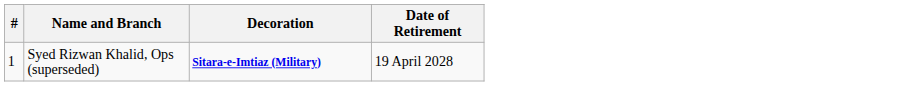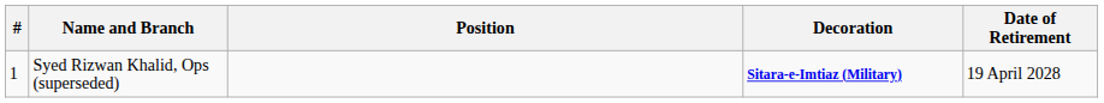+ column: Position
